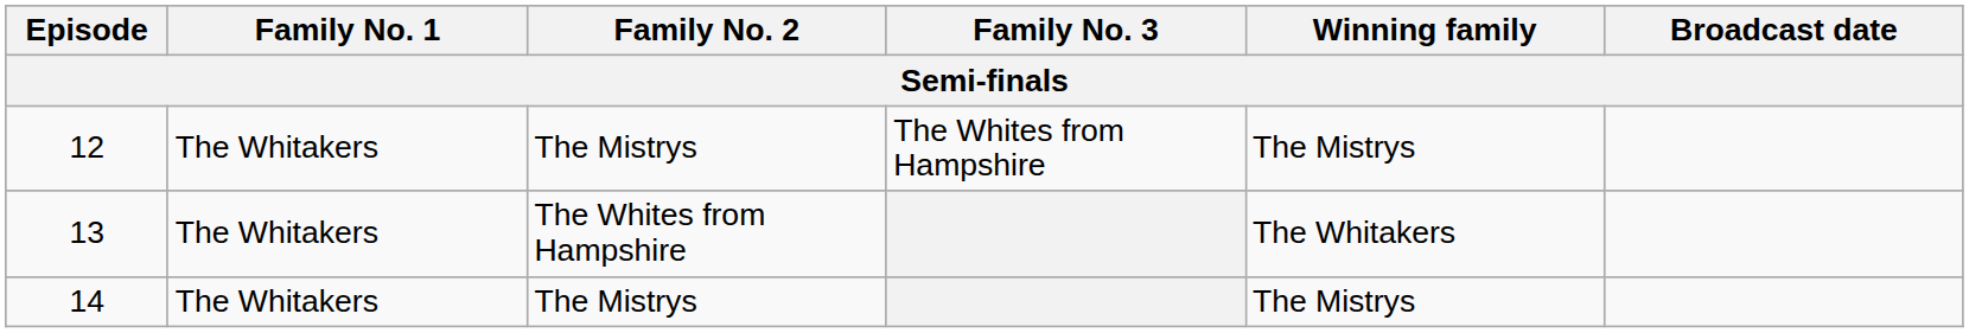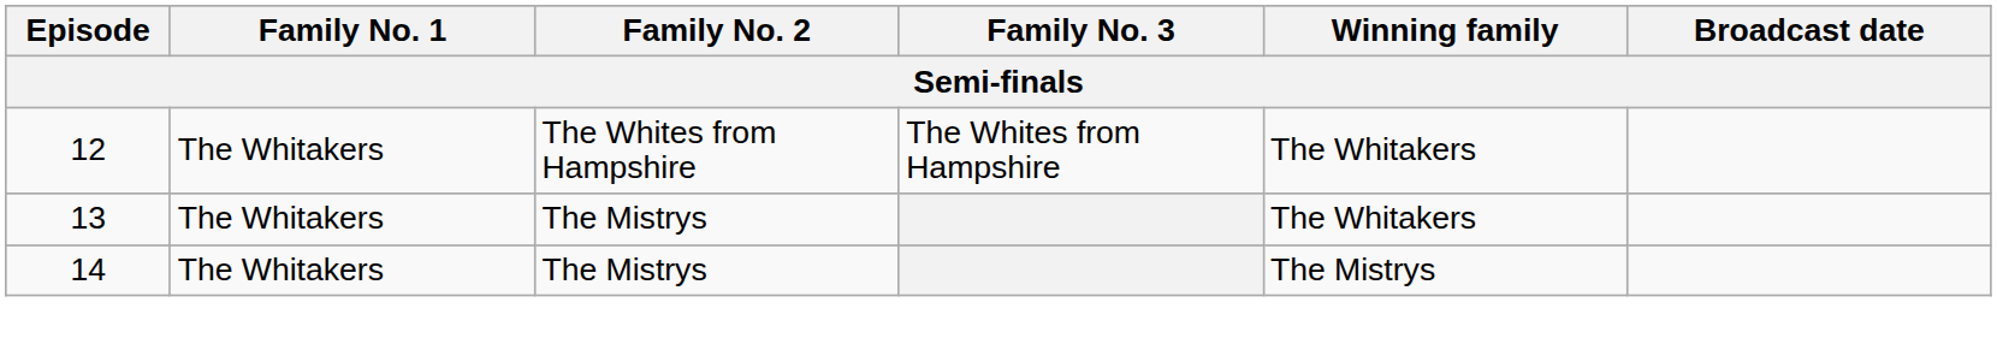12 | Family No. 2: The Mistrys -> The Whites from Hampshire
12 | Winning family: The Mistrys -> The Whitakers
13 | Family No. 2: The Whites from Hampshire -> The Mistrys
